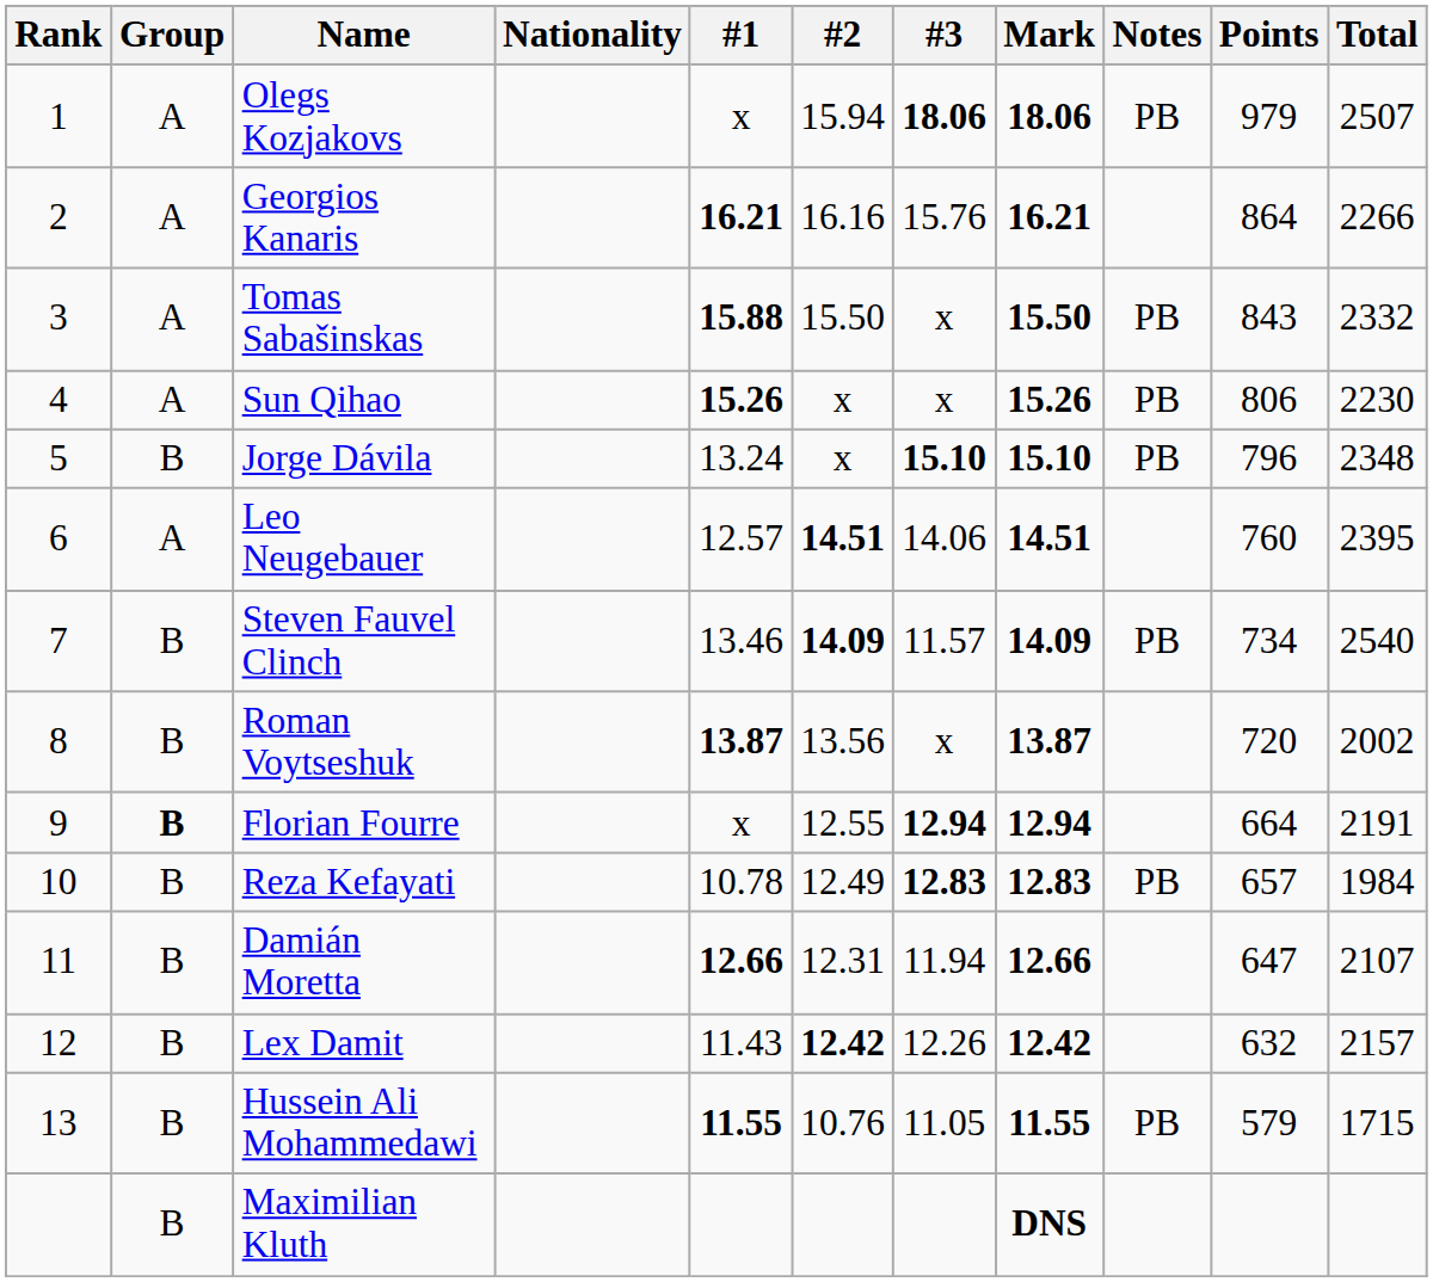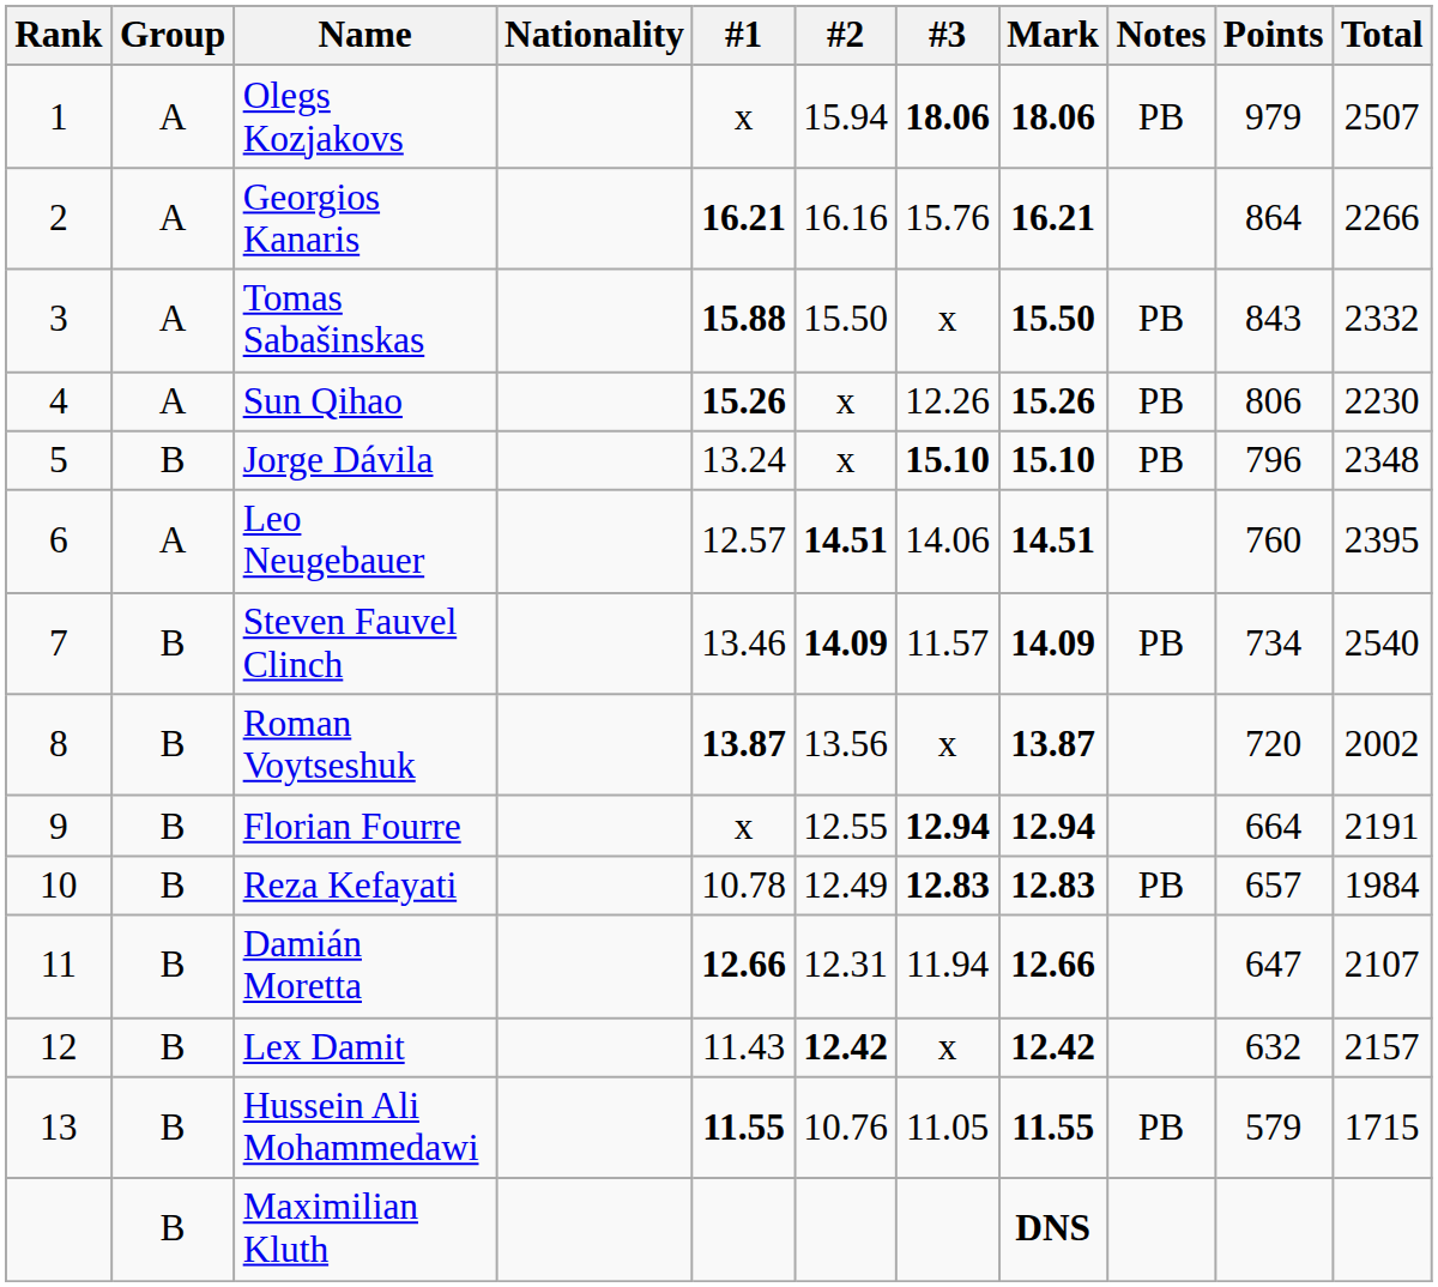Sun Qihao | #3: x -> 12.26
Florian Fourre | Group: bold -> normal
Lex Damit | #3: 12.26 -> x
